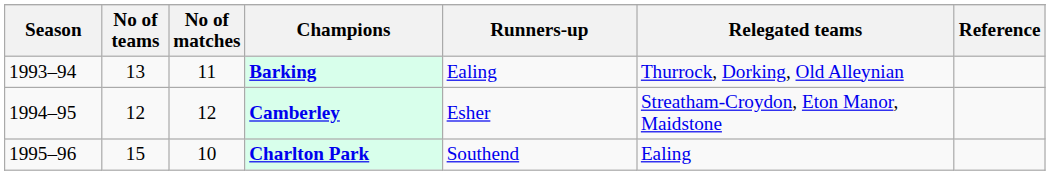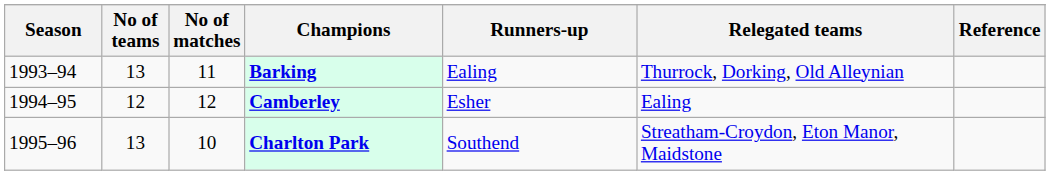Camberley | Relegated teams: Streatham-Croydon, Eton Manor, Maidstone -> Ealing
Charlton Park | No of teams: 15 -> 13
Charlton Park | Relegated teams: Ealing -> Streatham-Croydon, Eton Manor, Maidstone
